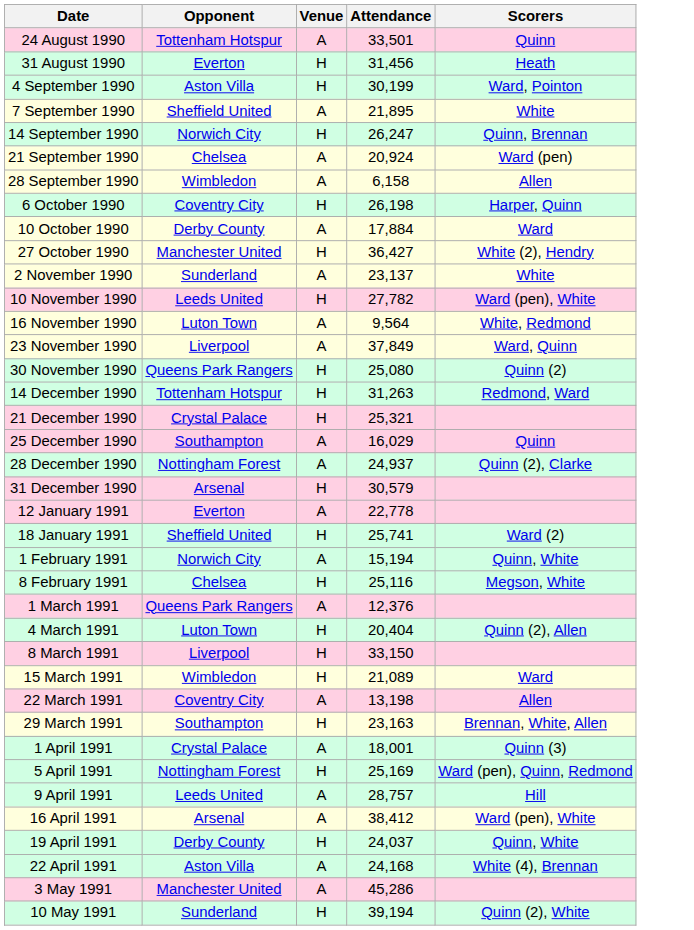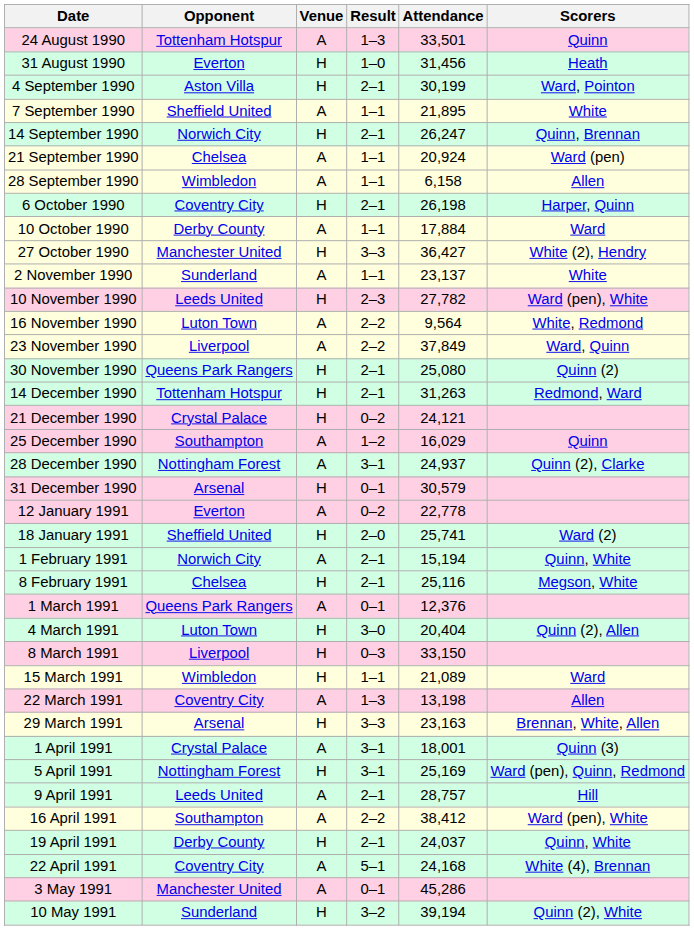+ column: Result | 1–3 | 1–0 | 2–1 | 1–1 | 2–1 | 1–1 | 1–1 | 2–1 | 1–1 | 3–3 | 1–1 | 2–3 | 2–2 | 2–2 | 2–1 | 2–1 | 0–2 | 1–2 | 3–1 | 0–1 | 0–2 | 2–0 | 2–1 | 2–1 | 0–1 | 3–0 | 0–3 | 1–1 | 1–3 | 3–3 | 3–1 | 3–1 | 2–1 | 2–2 | 2–1 | 5–1 | 0–1 | 3–2
21 December 1990 | Attendance: 25,321 -> 24,121
29 March 1991 | Opponent: Southampton -> Arsenal
16 April 1991 | Opponent: Arsenal -> Southampton
22 April 1991 | Opponent: Aston Villa -> Coventry City
